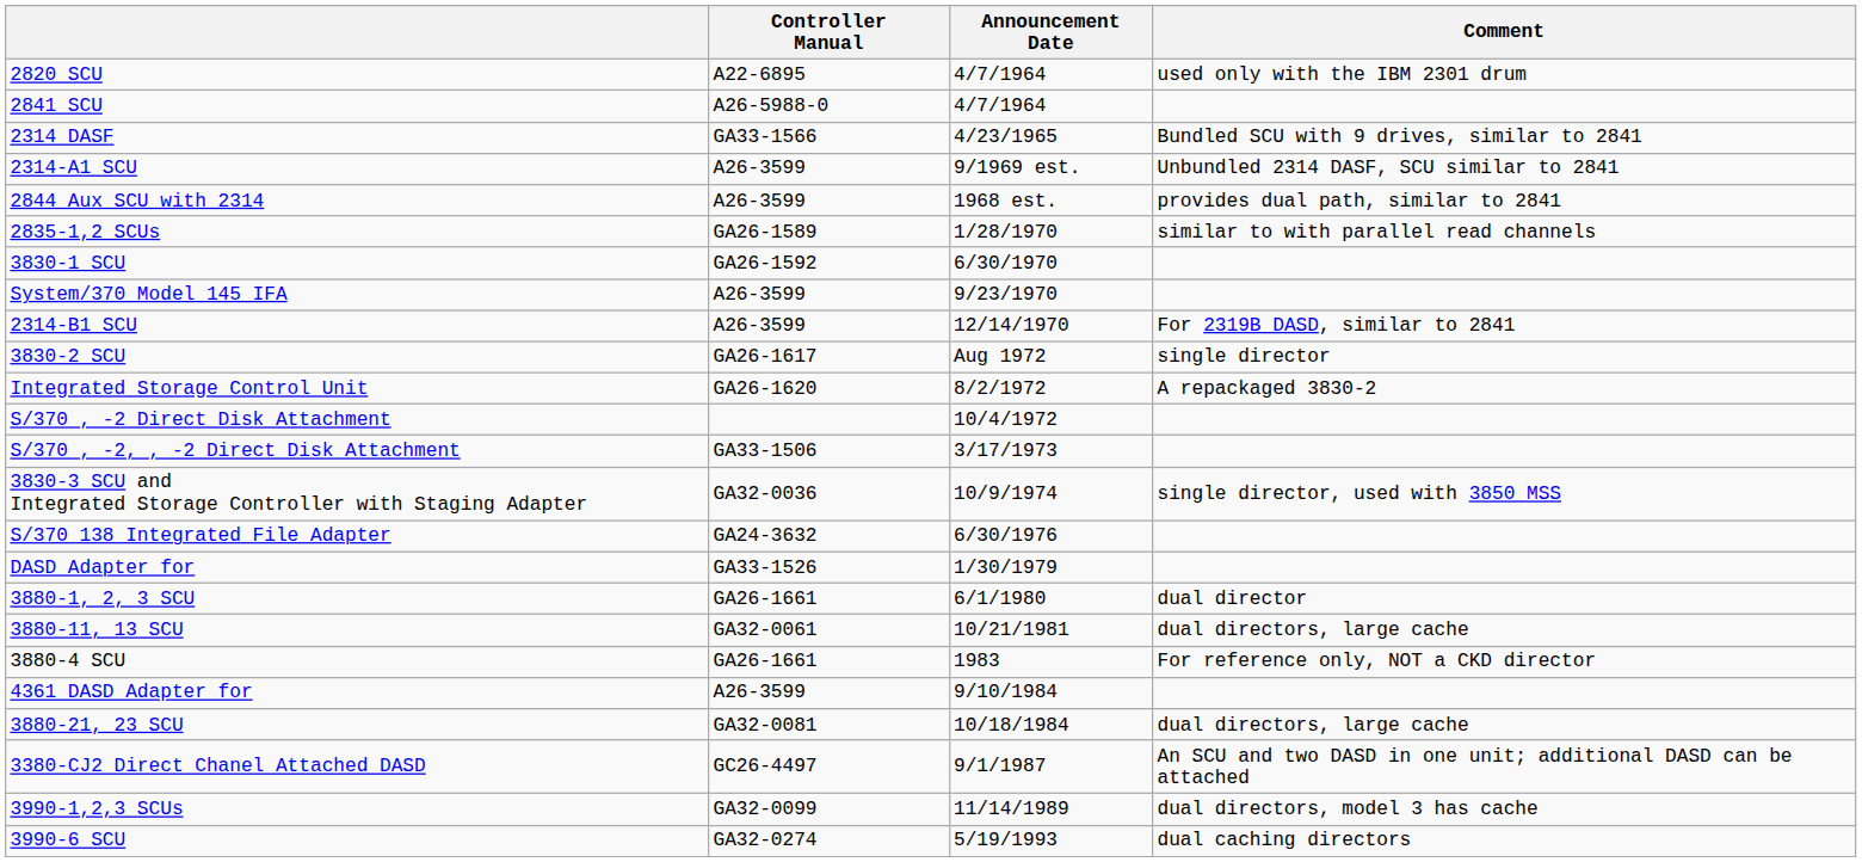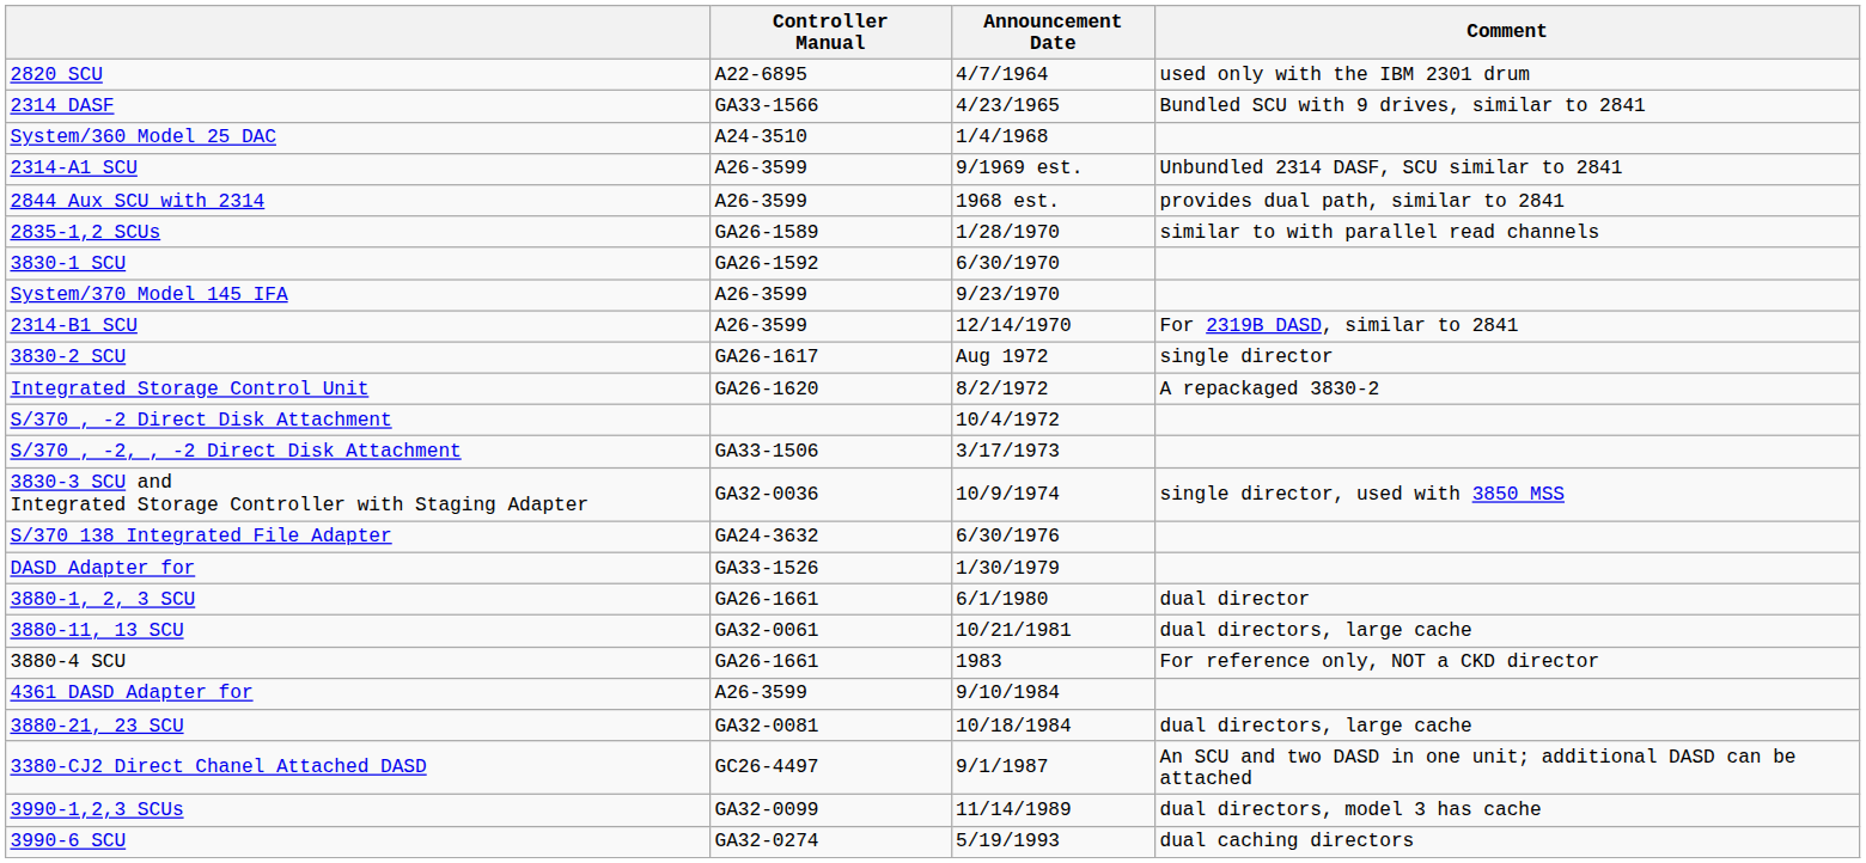- row: 2841 SCU | A26-5988-0 | 4/7/1964
+ row: System/360 Model 25 DAC | A24-3510 | 1/4/1968
